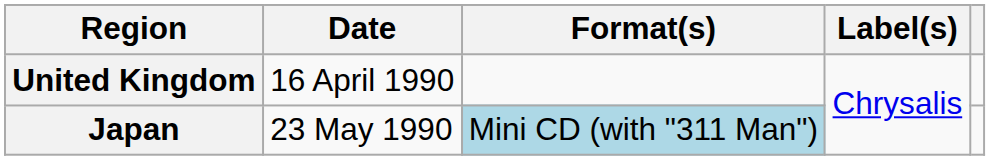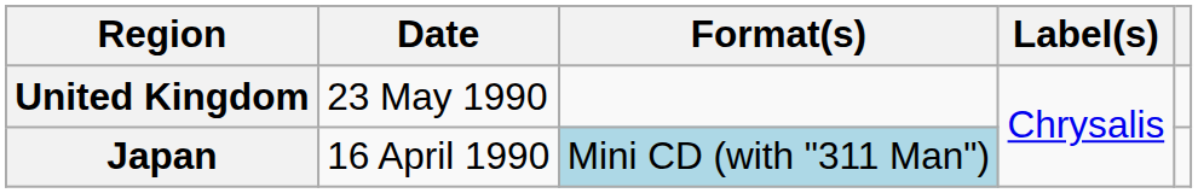United Kingdom | Date: 16 April 1990 -> 23 May 1990
Japan | Date: 23 May 1990 -> 16 April 1990
